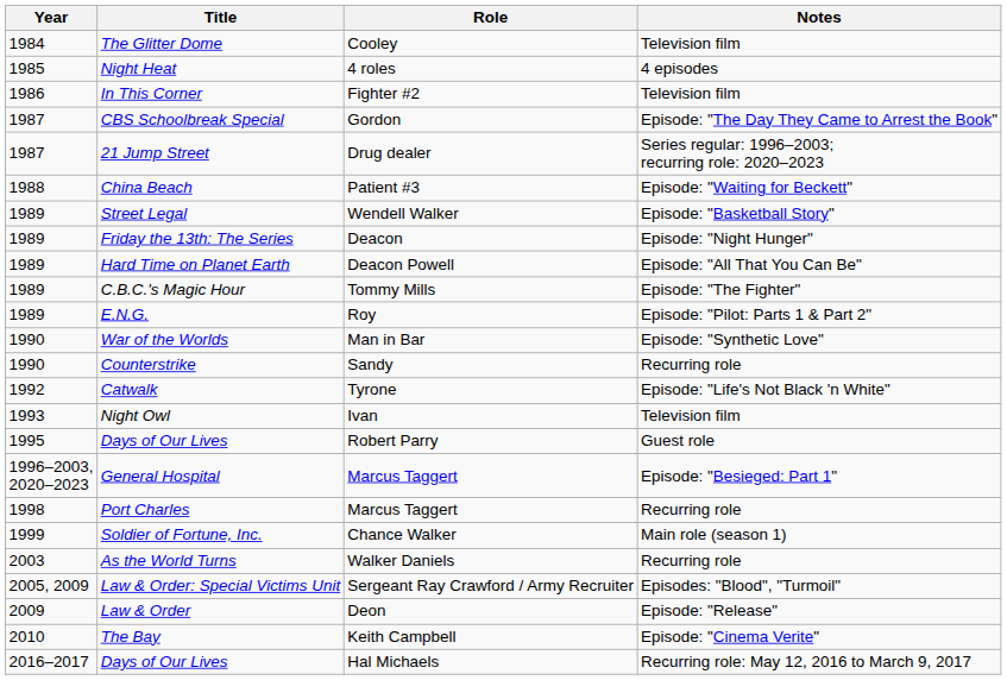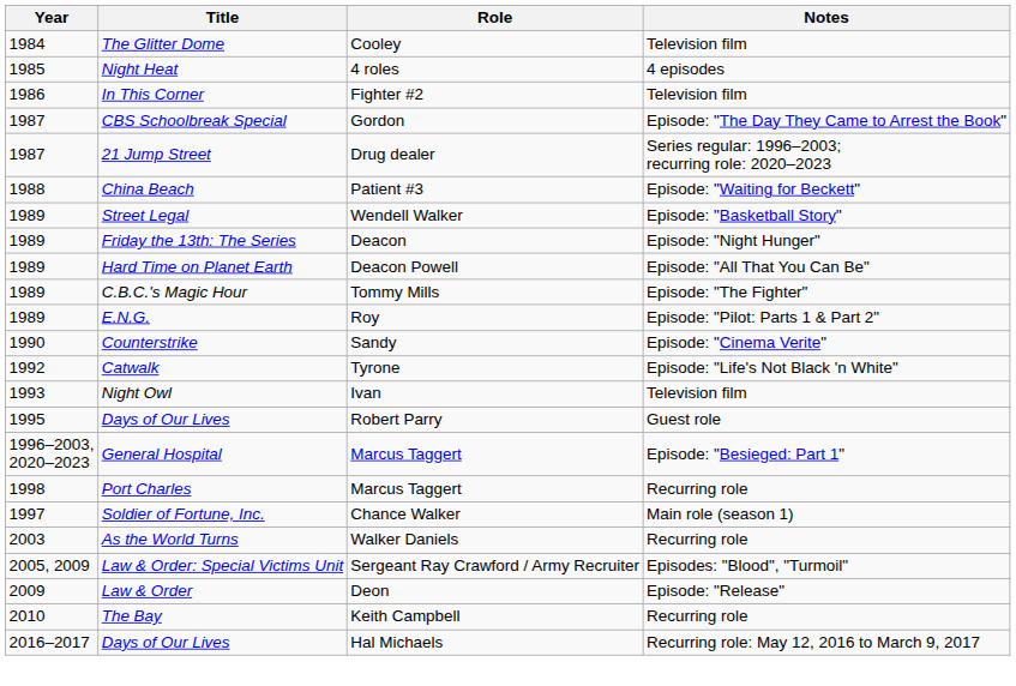- row: 1990 | War of the Worlds | Man in Bar | Episode: "Synthetic Love"
Counterstrike | Notes: Recurring role -> Episode: "Cinema Verite"
Soldier of Fortune, Inc. | Year: 1999 -> 1997
The Bay | Notes: Episode: "Cinema Verite" -> Recurring role
